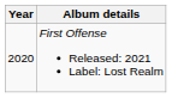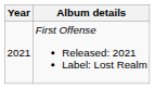First Offense Released: 2021 Label: Lost Realm | Year: 2020 -> 2021
